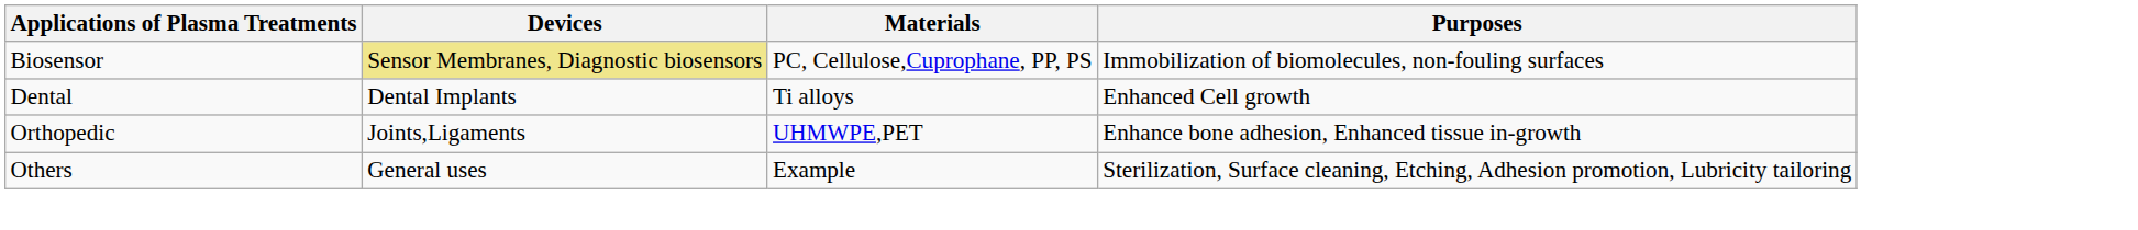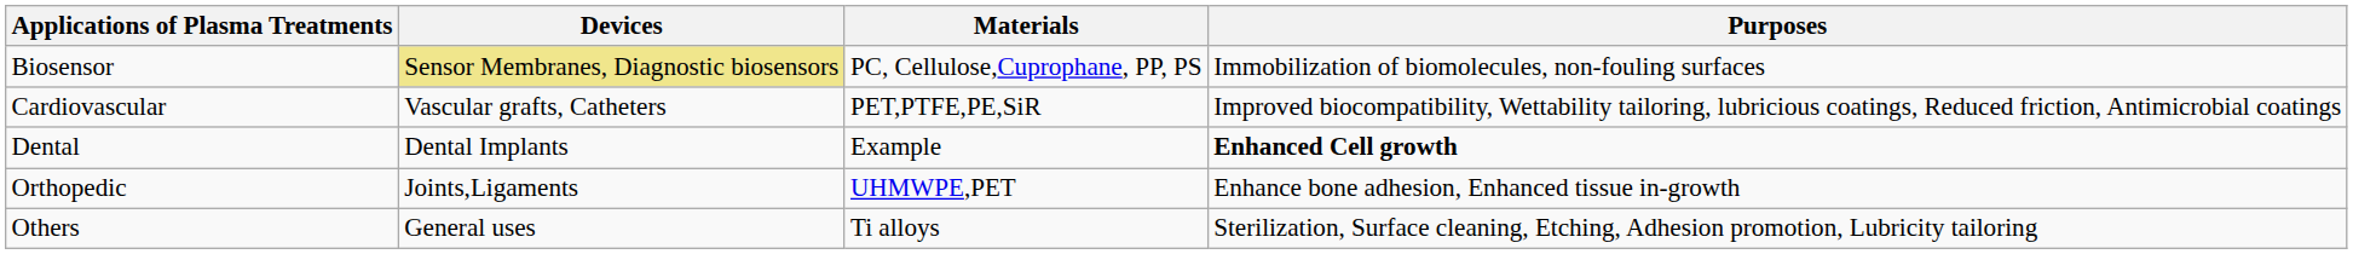+ row: Cardiovascular | Vascular grafts, Catheters | PET,PTFE,PE,SiR | Improved biocompatibility, Wettability tailoring, lubricious coatings, Reduced friction, Antimicrobial coatings
Dental | Materials: Ti alloys -> Example
Dental | Purposes: normal -> bold
Others | Materials: Example -> Ti alloys
